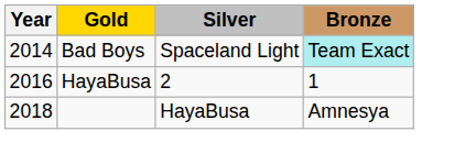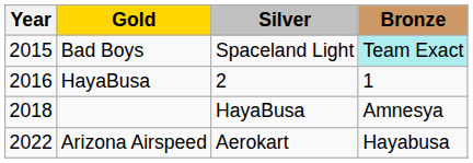Bad Boys | Year: 2014 -> 2015
+ row: 2022 | Arizona Airspeed | Aerokart | Hayabusa
